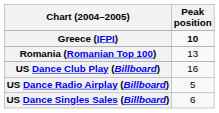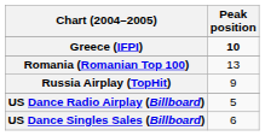+ row: Russia Airplay (TopHit) | 9
- row: US Dance Club Play (Billboard) | 16
